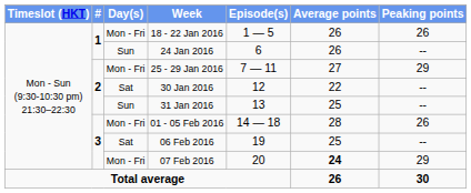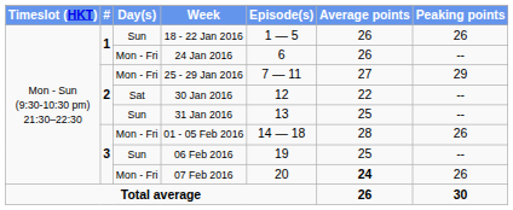18 - 22 Jan 2016 | Day(s): Mon - Fri -> Sun
24 Jan 2016 | Day(s): Sun -> Mon - Fri
06 Feb 2016 | Day(s): Sat -> Sun
07 Feb 2016 | Peaking points: 29 -> 26
